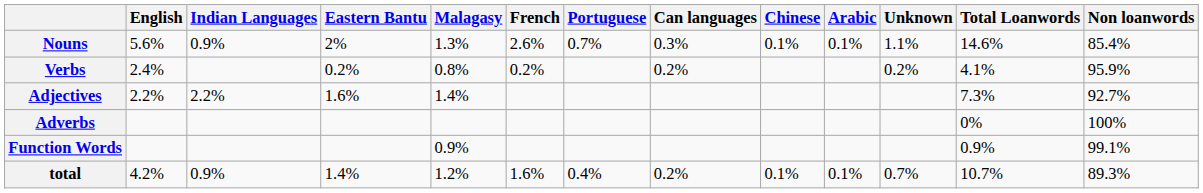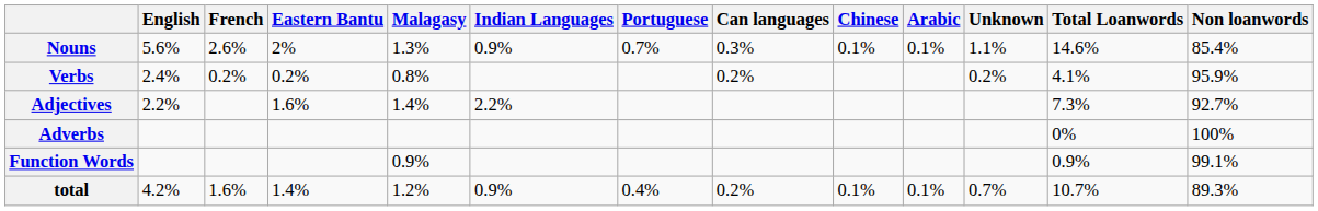columns swapped: French <-> Indian Languages
